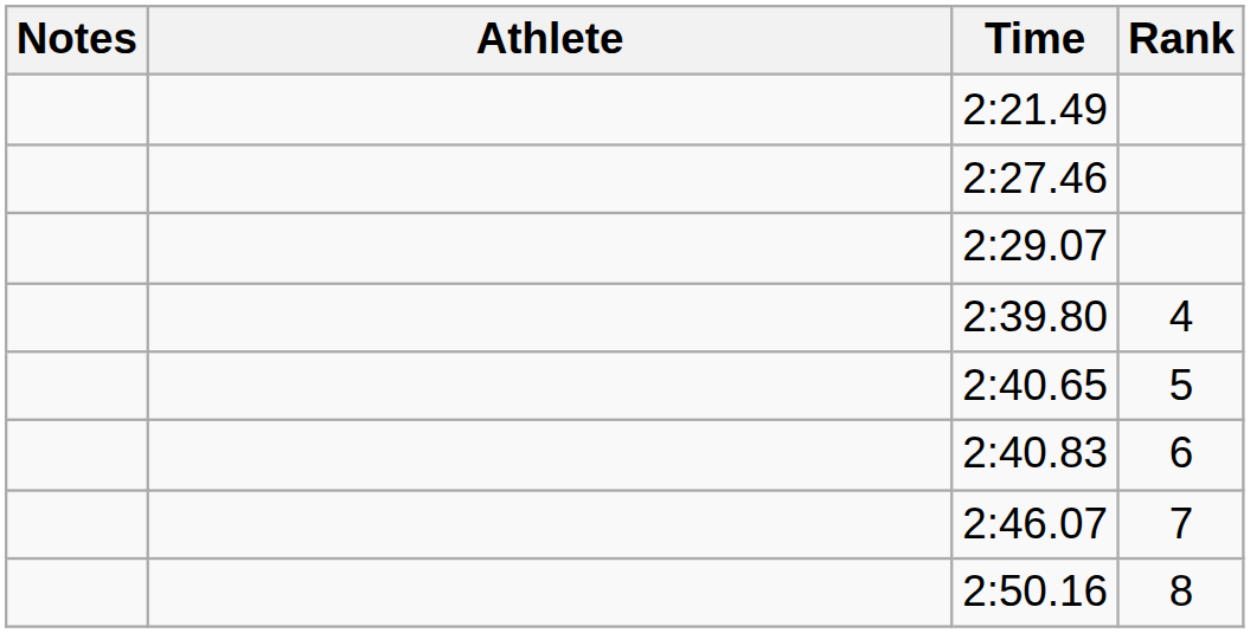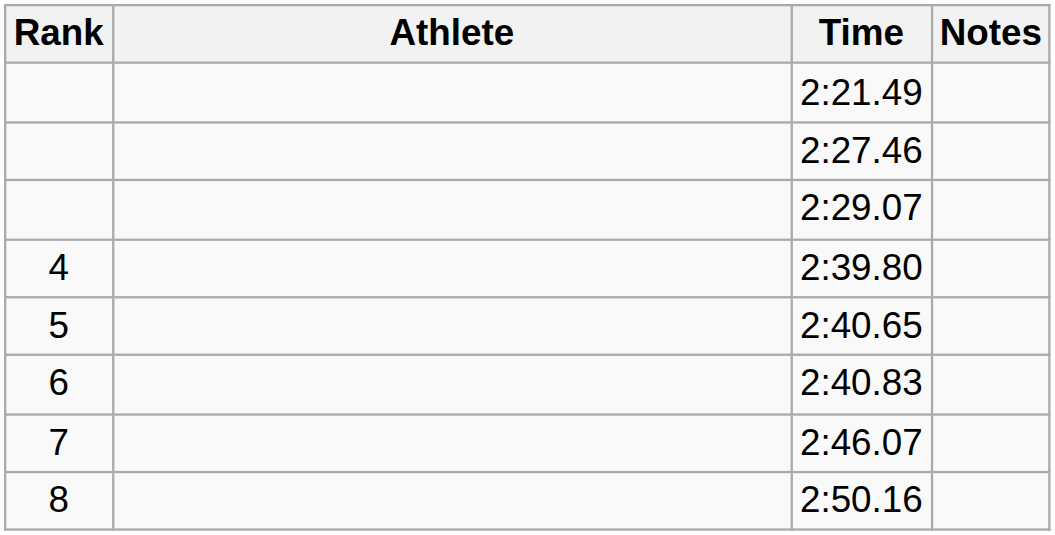columns swapped: Rank <-> Notes
